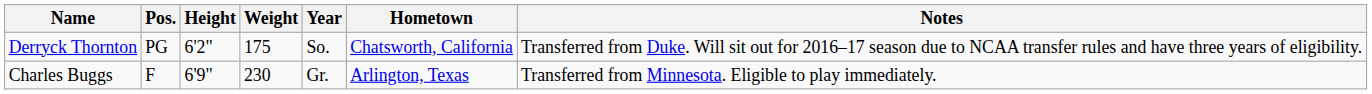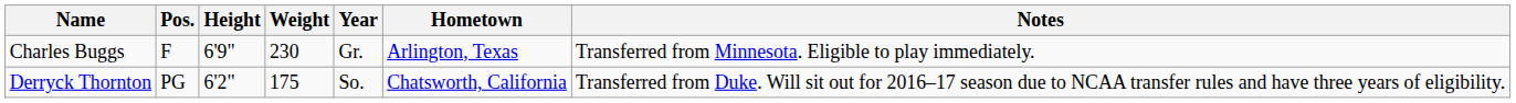rows swapped: Derryck Thornton <-> Charles Buggs
